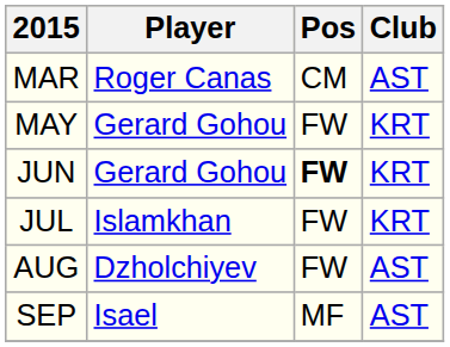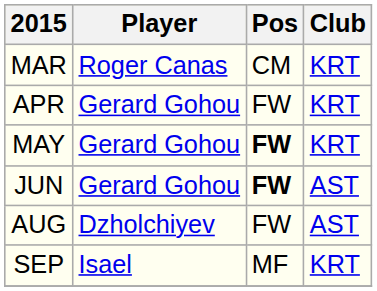MAR | Club: AST -> KRT
+ row: APR | Gerard Gohou | FW | KRT
MAY | Pos: normal -> bold
JUN | Club: KRT -> AST
- row: JUL | Islamkhan | FW | KRT
SEP | Club: AST -> KRT
